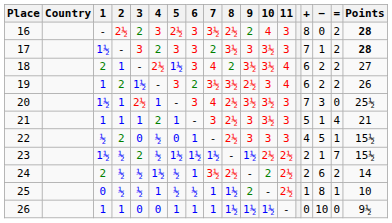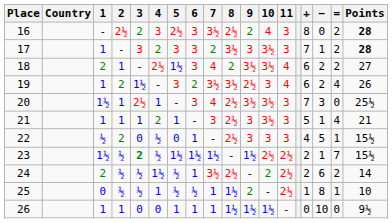17 | 1: 1½ -> 1
19 | =: 2 -> 4
23 | 3: normal -> bold
